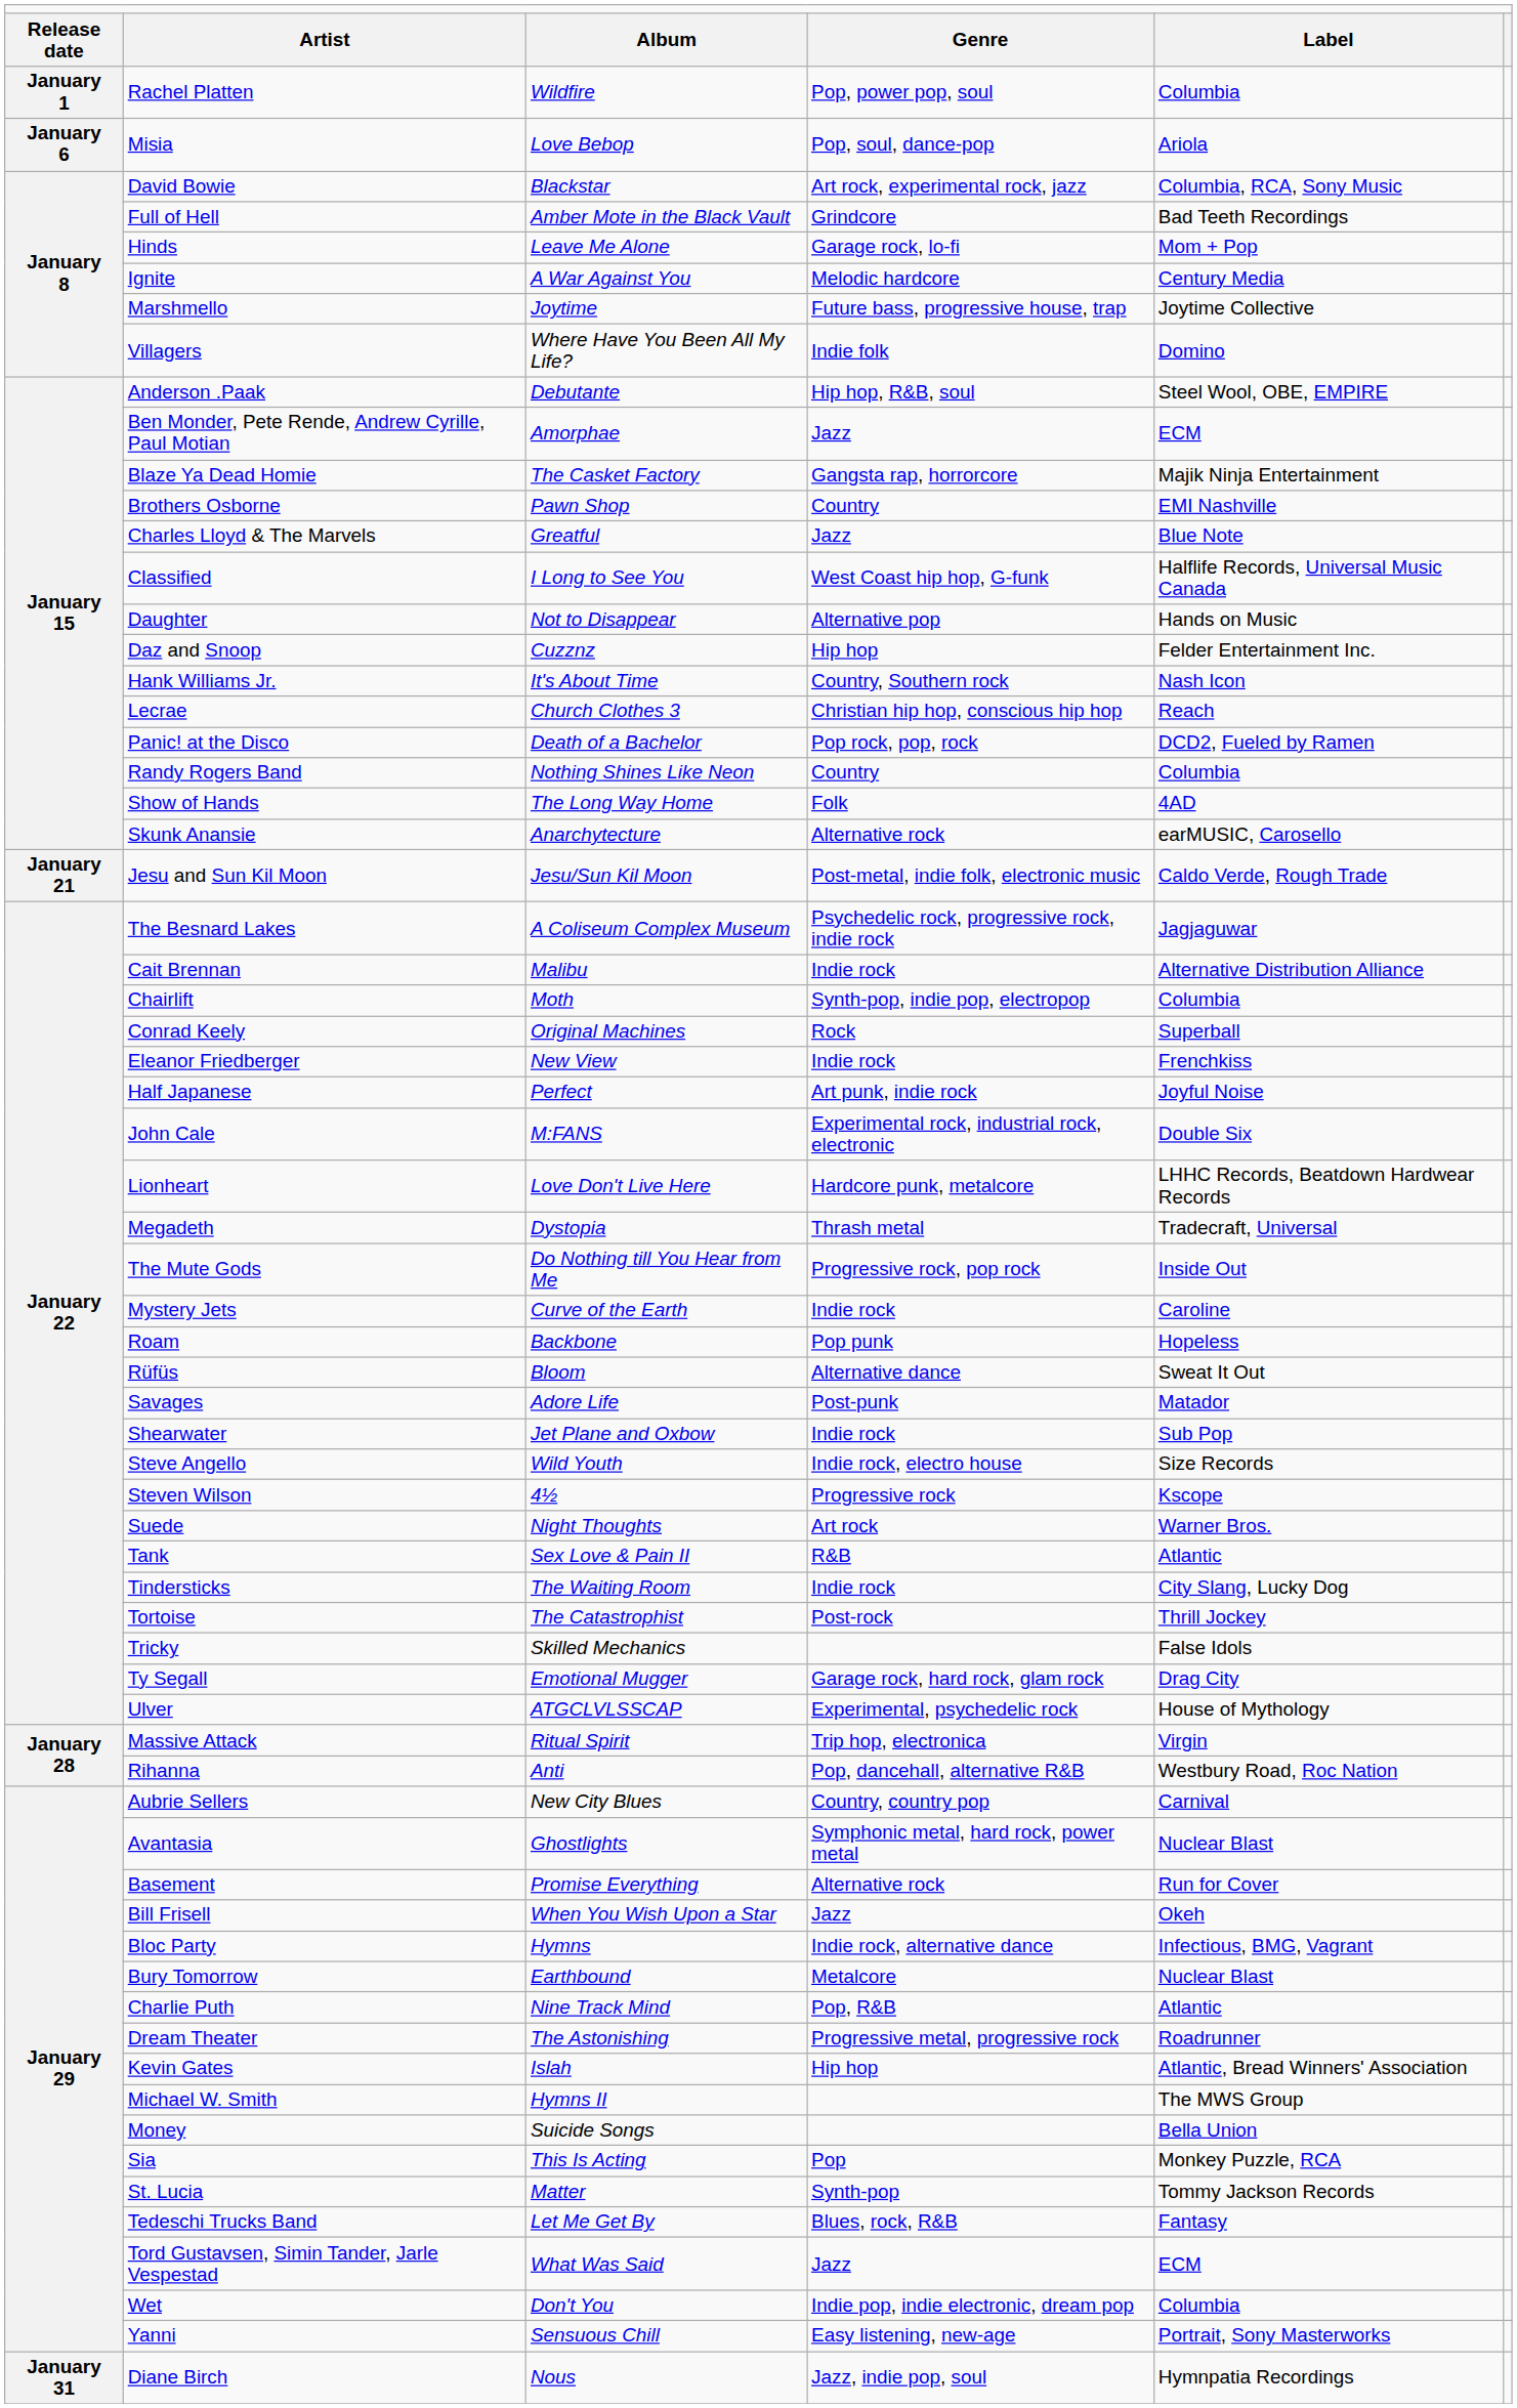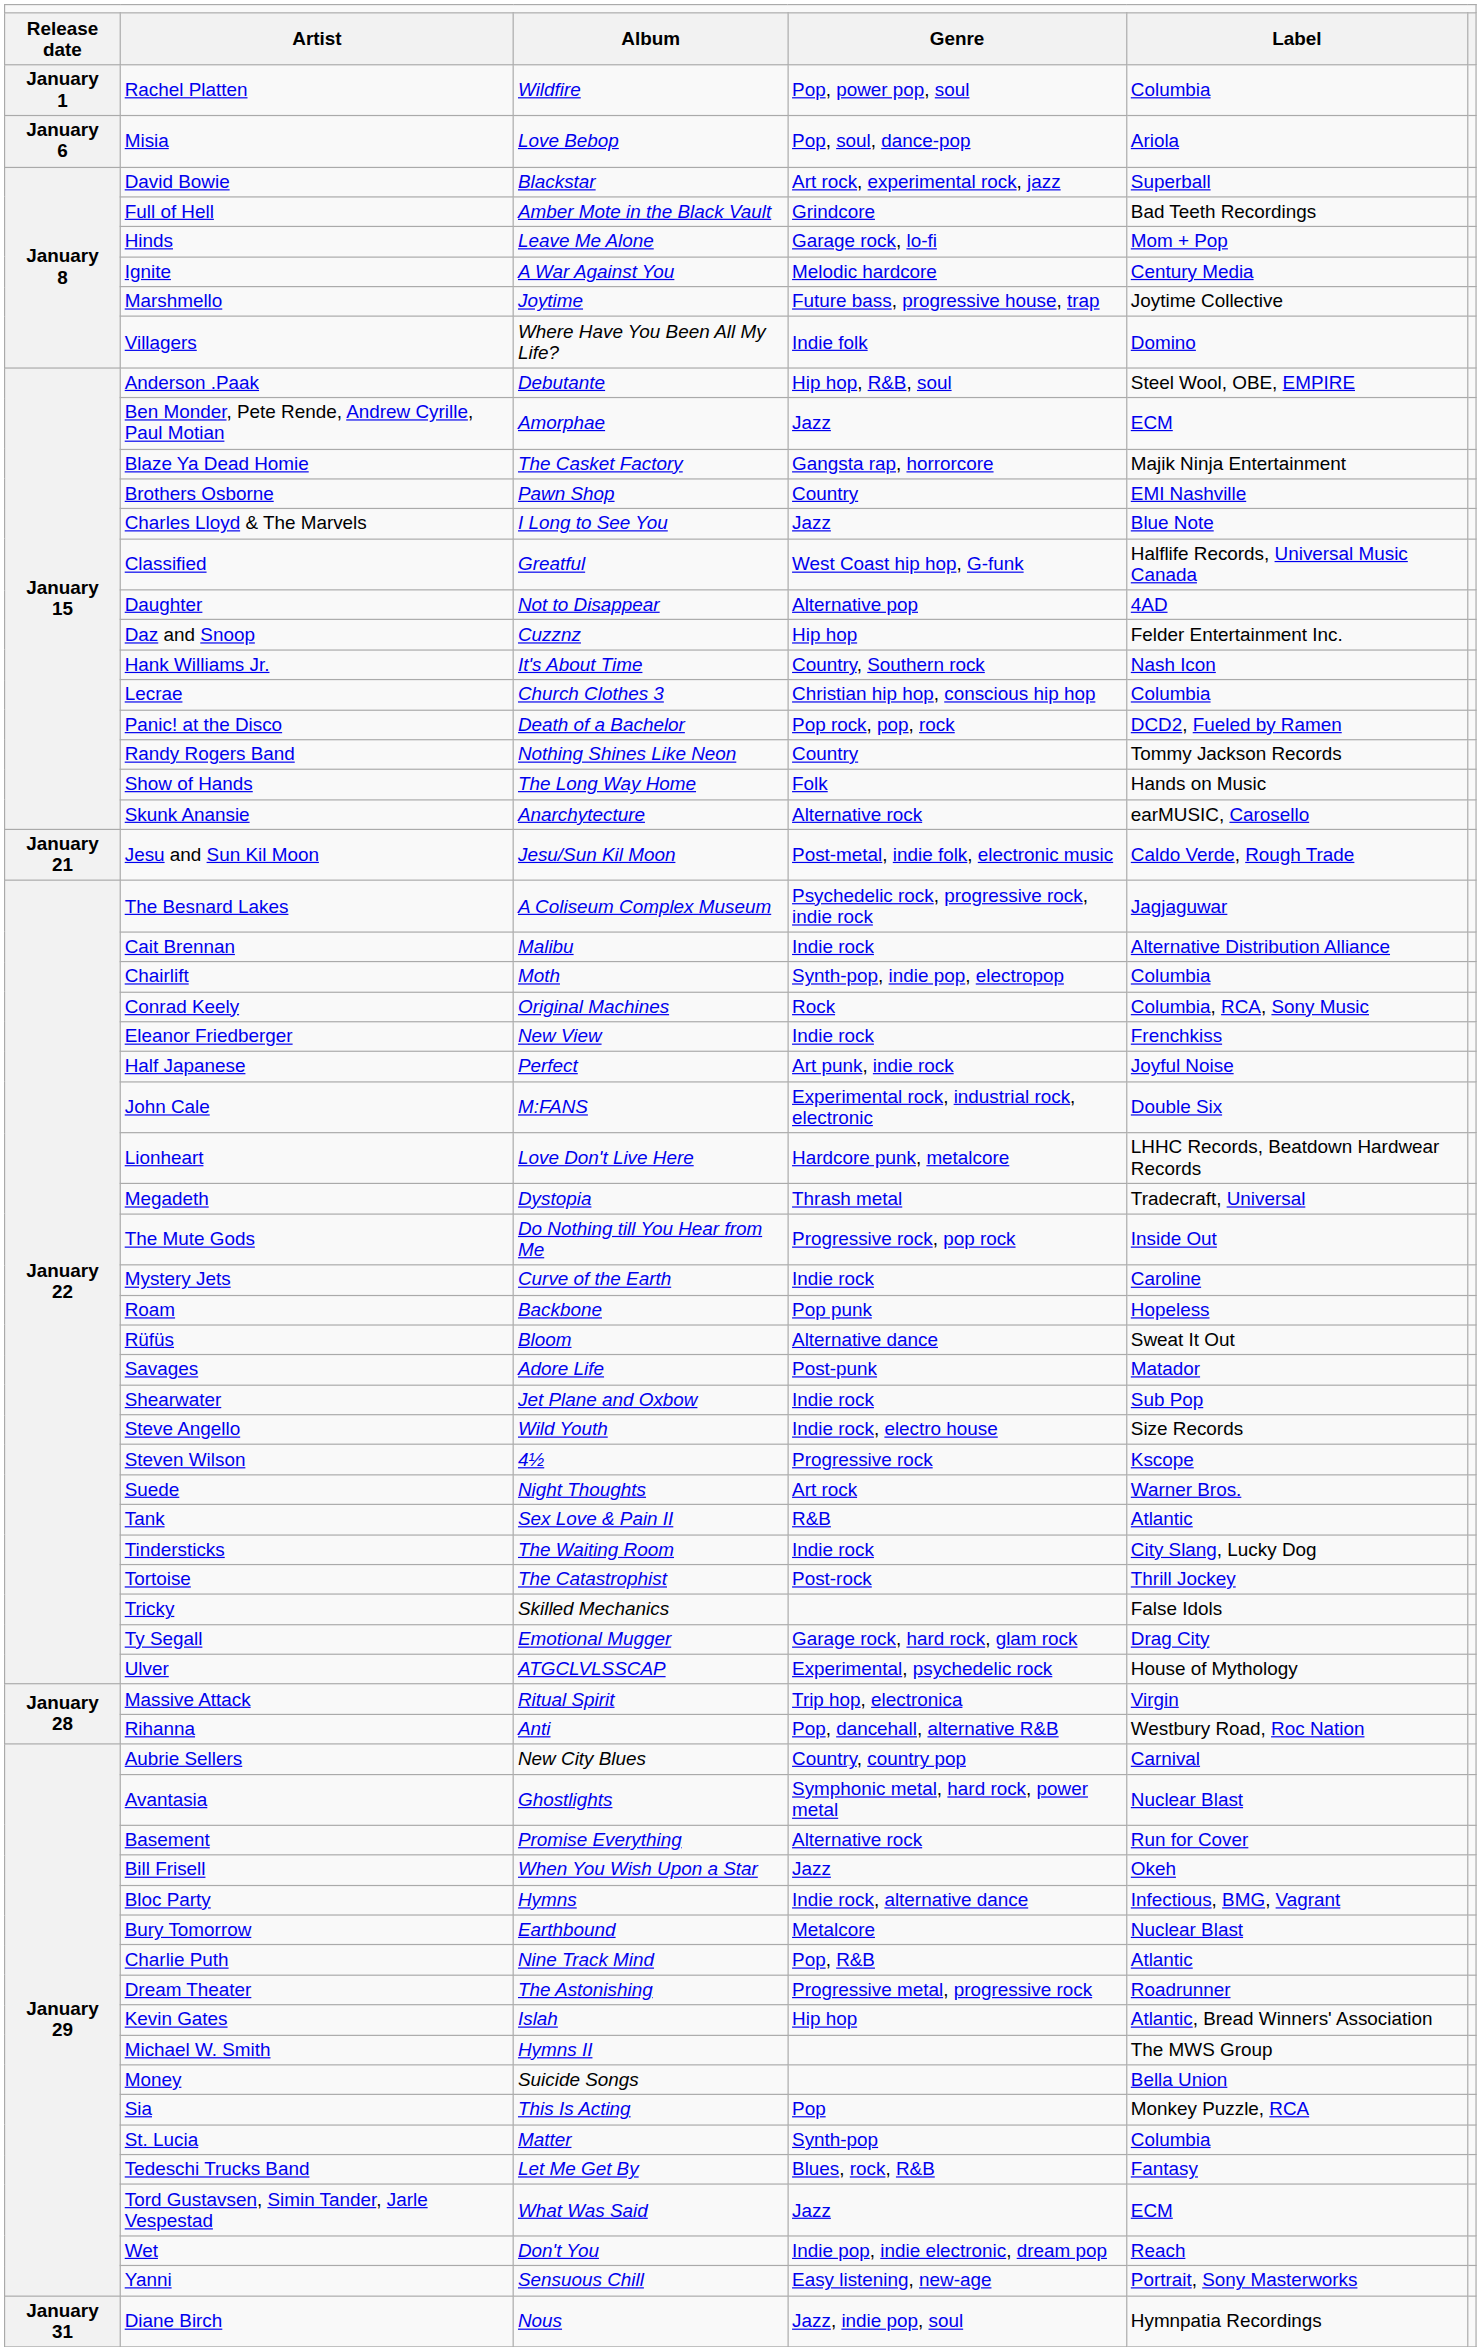David Bowie | column 5: Columbia, RCA, Sony Music -> Superball
Charles Lloyd & The Marvels | column 3: Greatful -> I Long to See You
Classified | column 3: I Long to See You -> Greatful
Daughter | column 5: Hands on Music -> 4AD
Lecrae | column 5: Reach -> Columbia
Randy Rogers Band | column 5: Columbia -> Tommy Jackson Records
Show of Hands | column 5: 4AD -> Hands on Music
Conrad Keely | column 5: Superball -> Columbia, RCA, Sony Music
St. Lucia | column 5: Tommy Jackson Records -> Columbia
Wet | column 5: Columbia -> Reach
